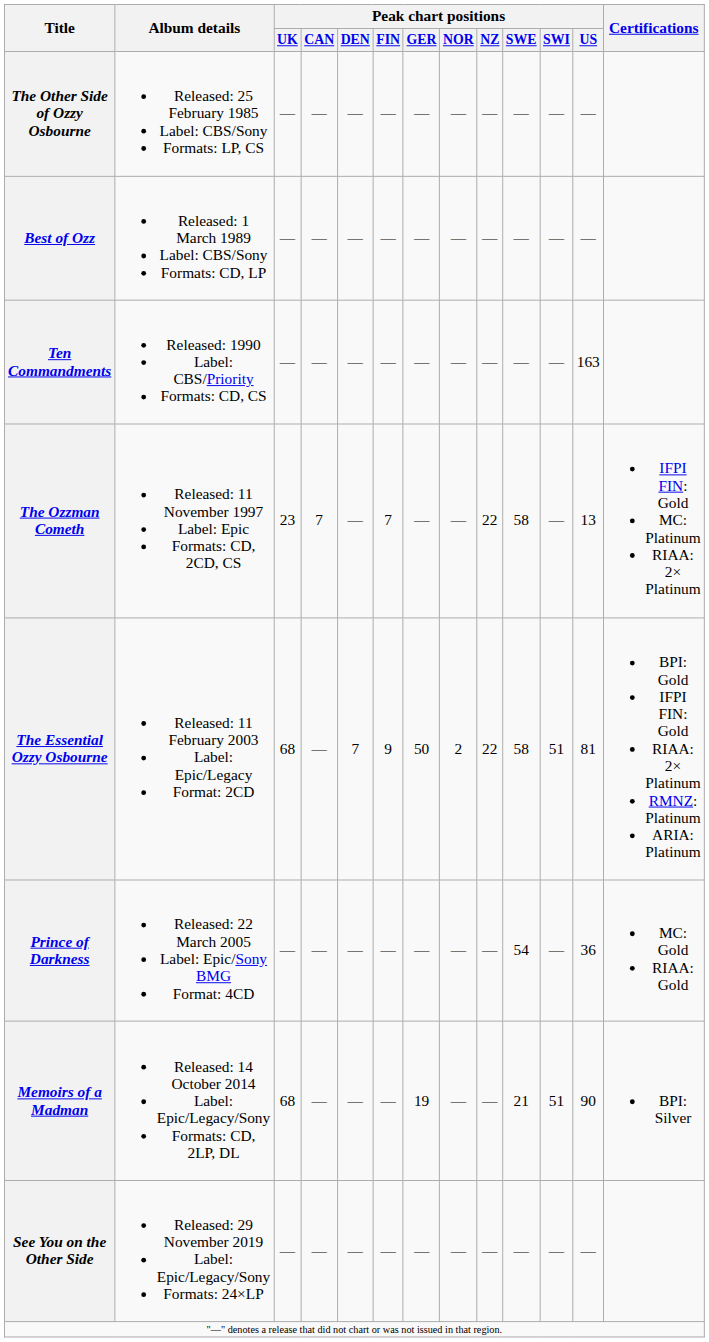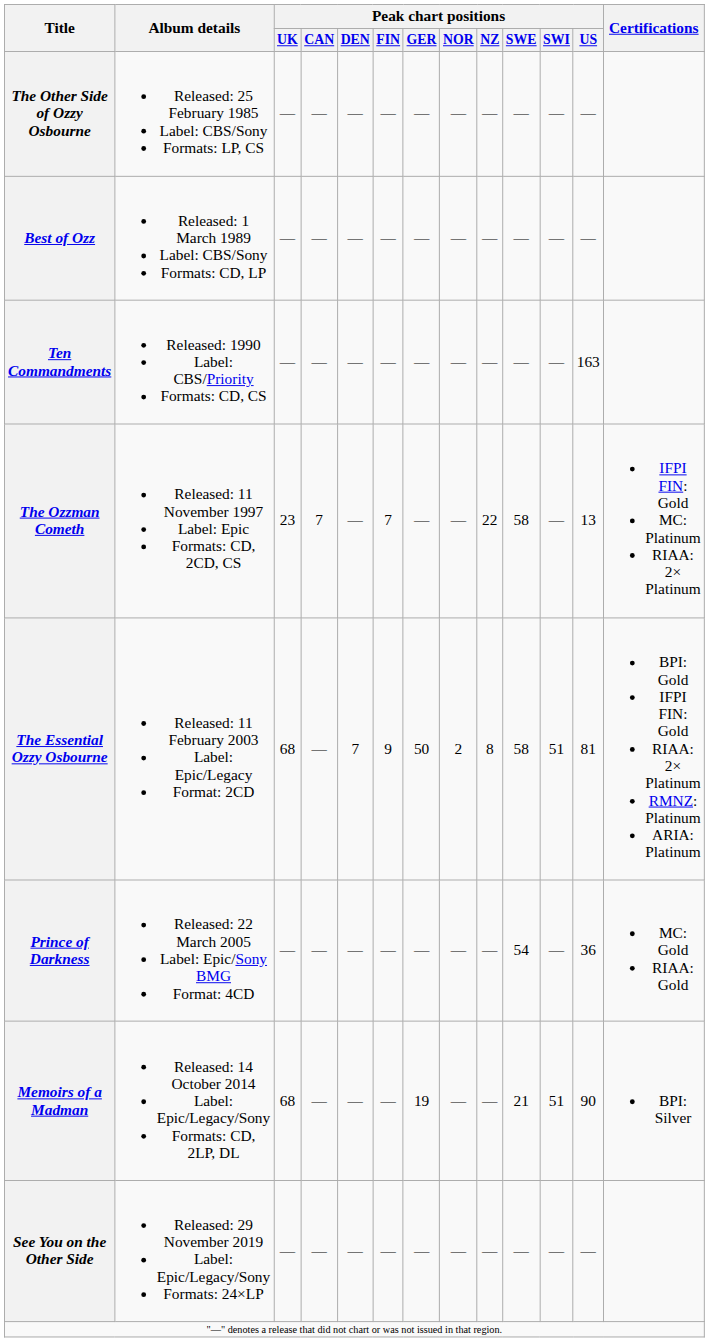The Essential Ozzy Osbourne | Peak chart positions / NZ: 22 -> 8
